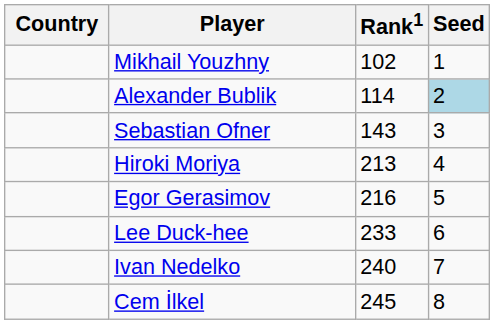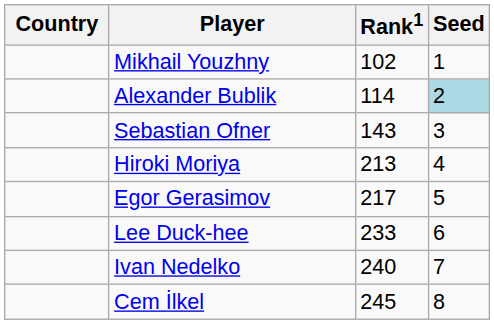Egor Gerasimov | Rank1: 216 -> 217
